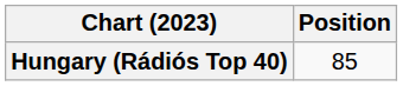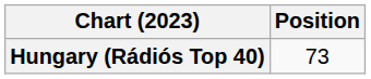Hungary (Rádiós Top 40) | Position: 85 -> 73
